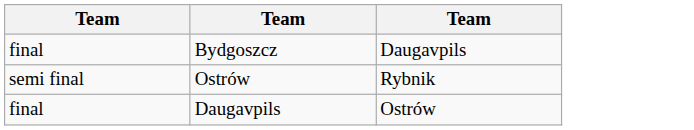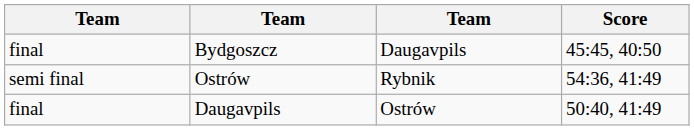+ column: Score | 45:45, 40:50 | 54:36, 41:49 | 50:40, 41:49
